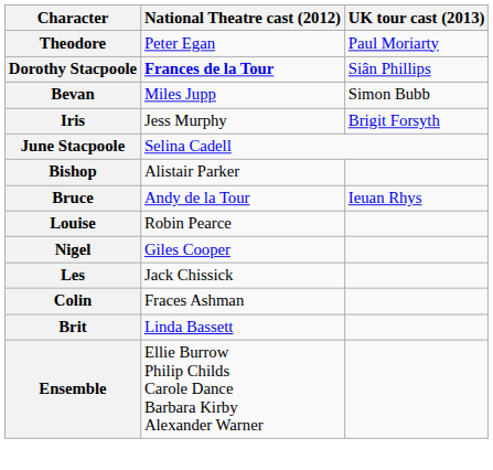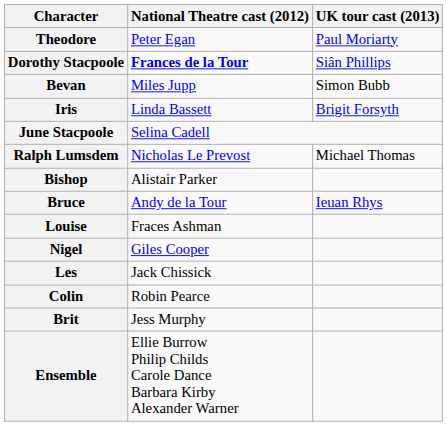Iris | National Theatre cast (2012): Jess Murphy -> Linda Bassett
+ row: Ralph Lumsdem | Nicholas Le Prevost | Michael Thomas
Louise | National Theatre cast (2012): Robin Pearce -> Fraces Ashman
Colin | National Theatre cast (2012): Fraces Ashman -> Robin Pearce
Brit | National Theatre cast (2012): Linda Bassett -> Jess Murphy
